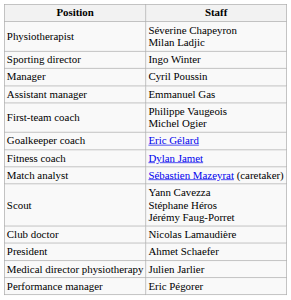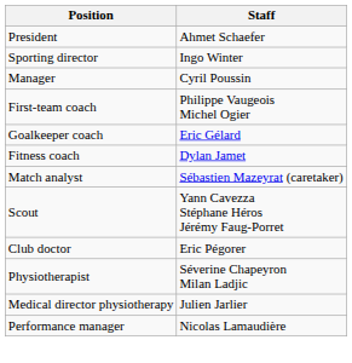rows swapped: President <-> Physiotherapist
- row: Assistant manager | Emmanuel Gas
Club doctor | Staff: Nicolas Lamaudière -> Eric Pégorer
Performance manager | Staff: Eric Pégorer -> Nicolas Lamaudière
